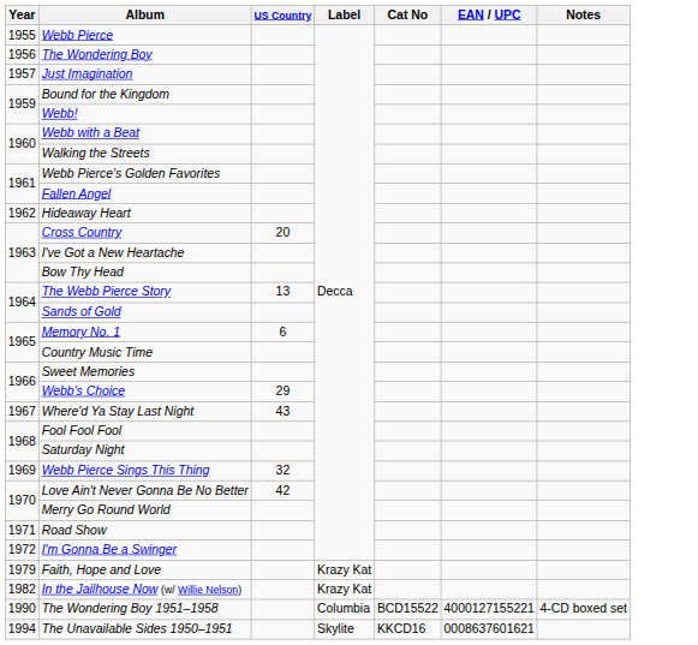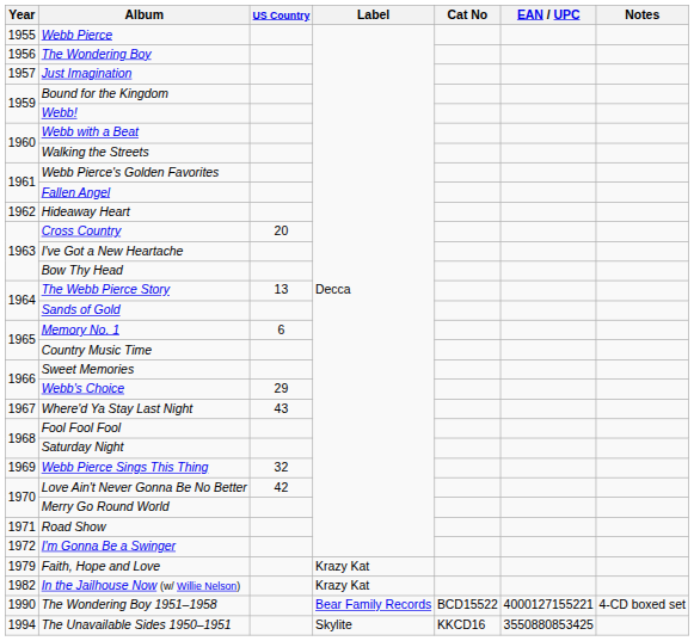The Wondering Boy 1951–1958 | Label: Columbia -> Bear Family Records
The Unavailable Sides 1950–1951 | EAN / UPC: 0008637601621 -> 3550880853425
